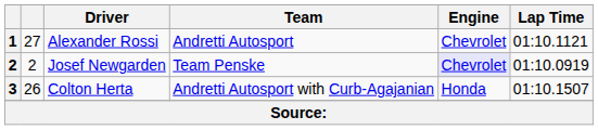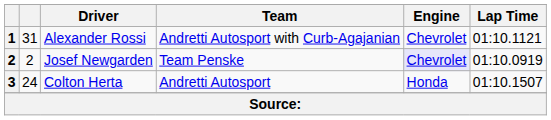Alexander Rossi | column 2: 27 -> 31
Alexander Rossi | Team: Andretti Autosport -> Andretti Autosport with Curb-Agajanian
Colton Herta | column 2: 26 -> 24
Colton Herta | Team: Andretti Autosport with Curb-Agajanian -> Andretti Autosport
